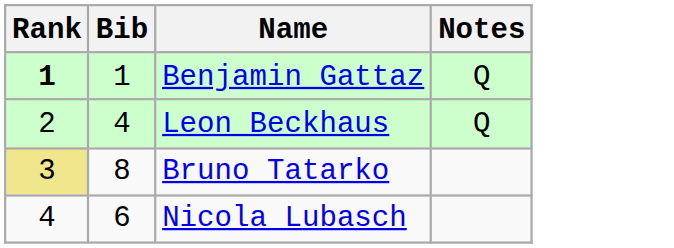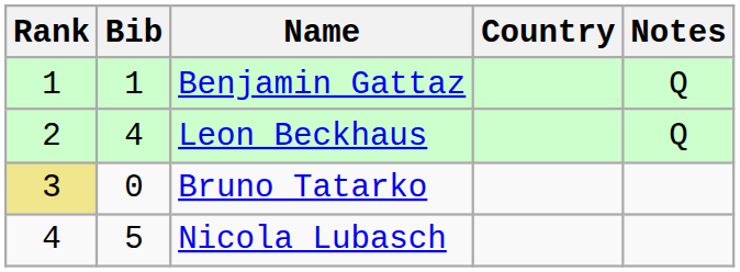+ column: Country
Benjamin Gattaz | Rank: bold -> normal
Bruno Tatarko | Bib: 8 -> 0
Nicola Lubasch | Bib: 6 -> 5
